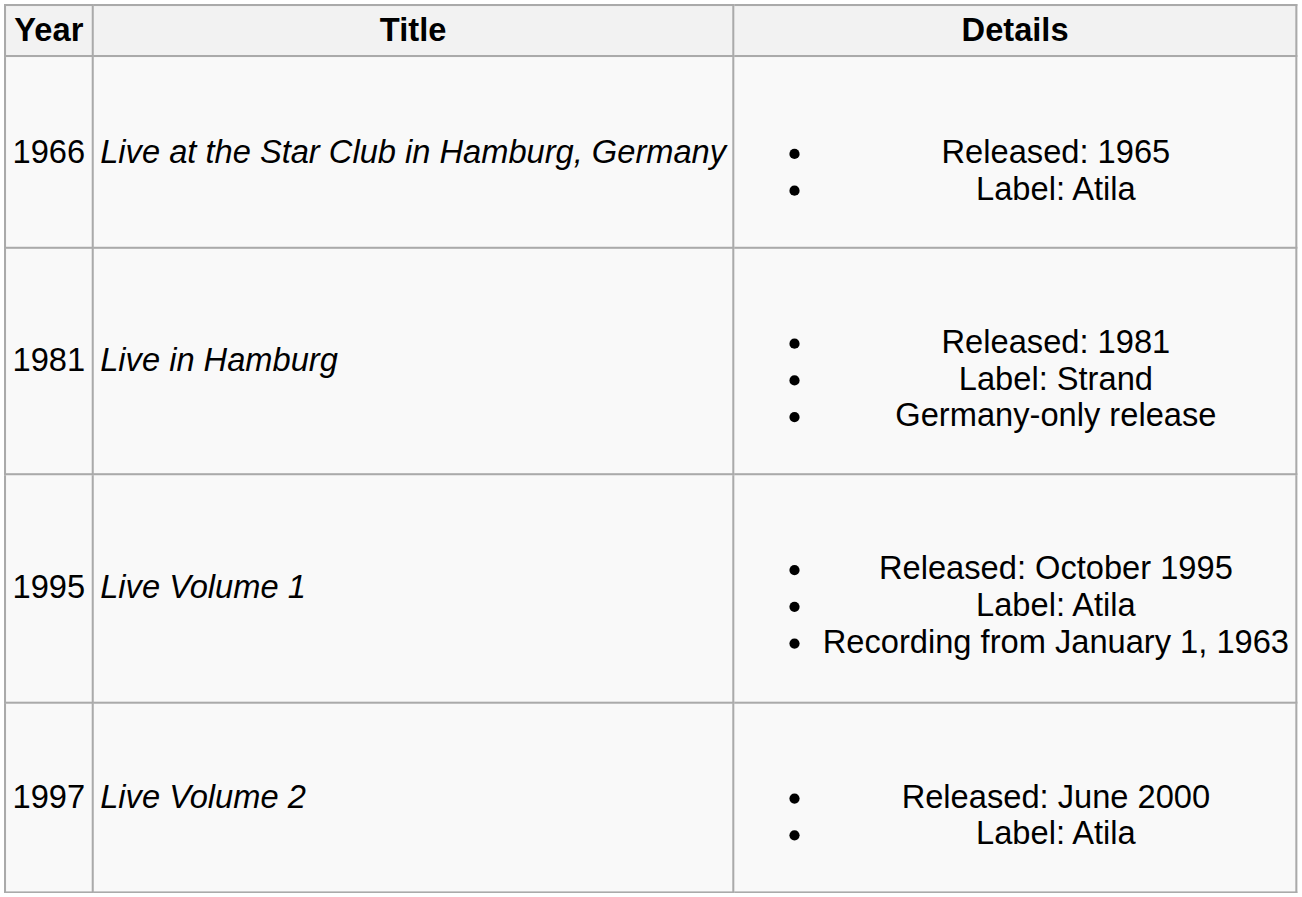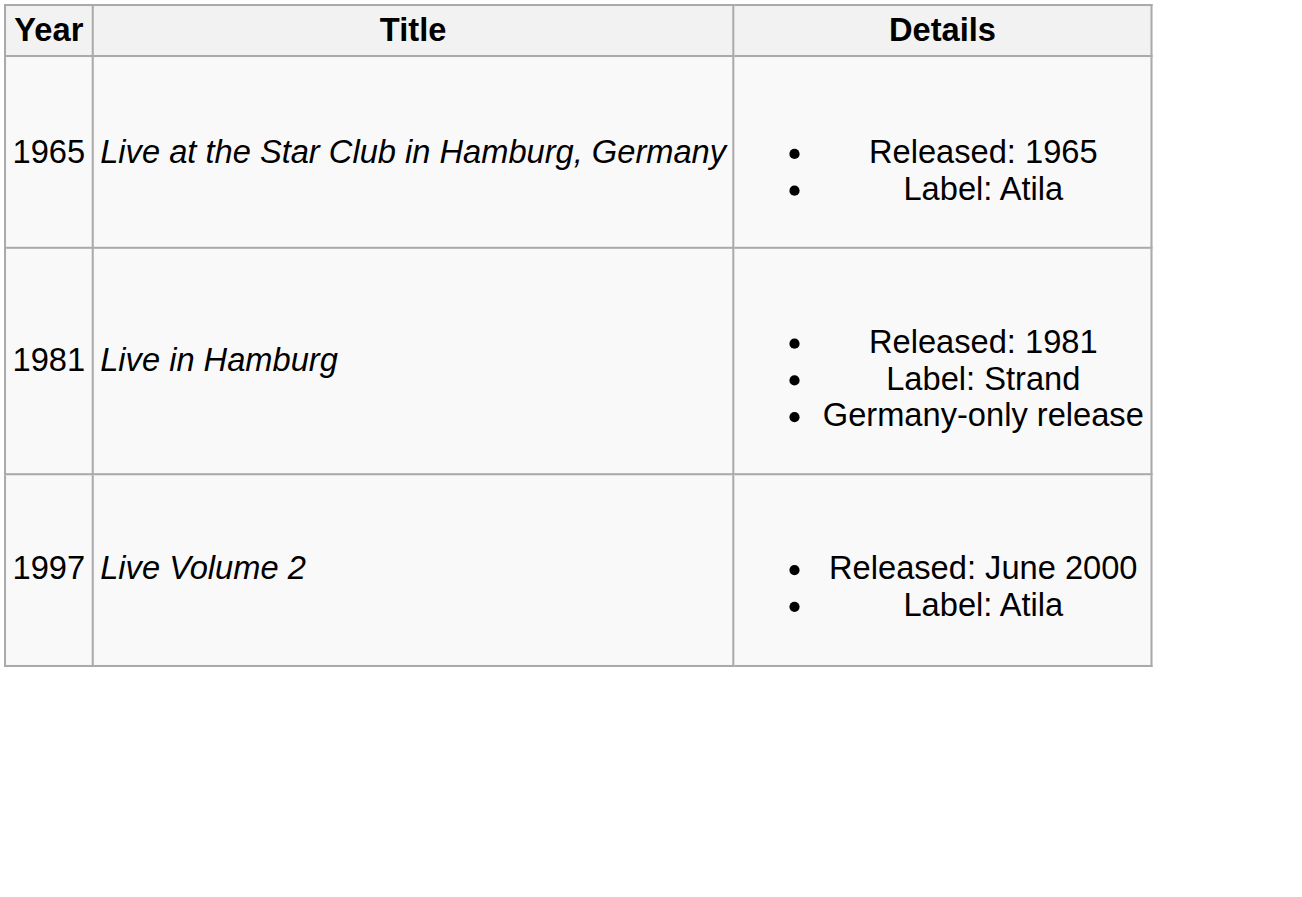Live at the Star Club in Hamburg, Germany | Year: 1966 -> 1965
- row: 1995 | Live Volume 1 | Released: October 1995 Label: Atila Recording from January 1, 1963
